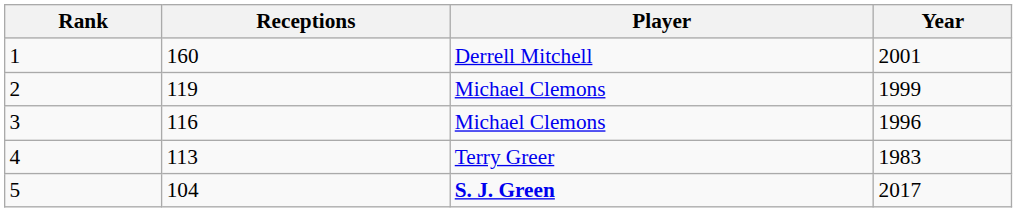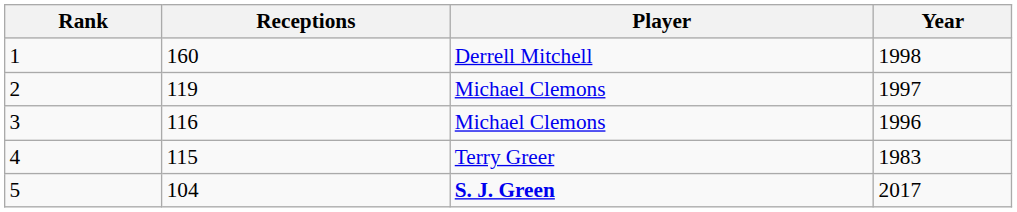1 | Year: 2001 -> 1998
2 | Year: 1999 -> 1997
4 | Receptions: 113 -> 115
